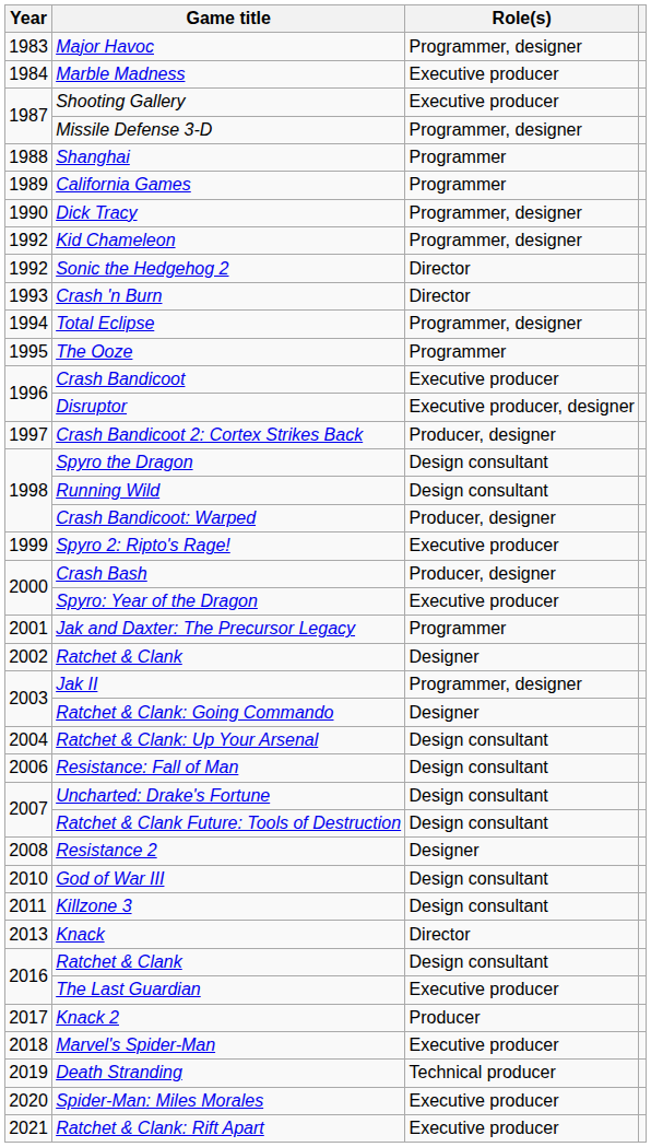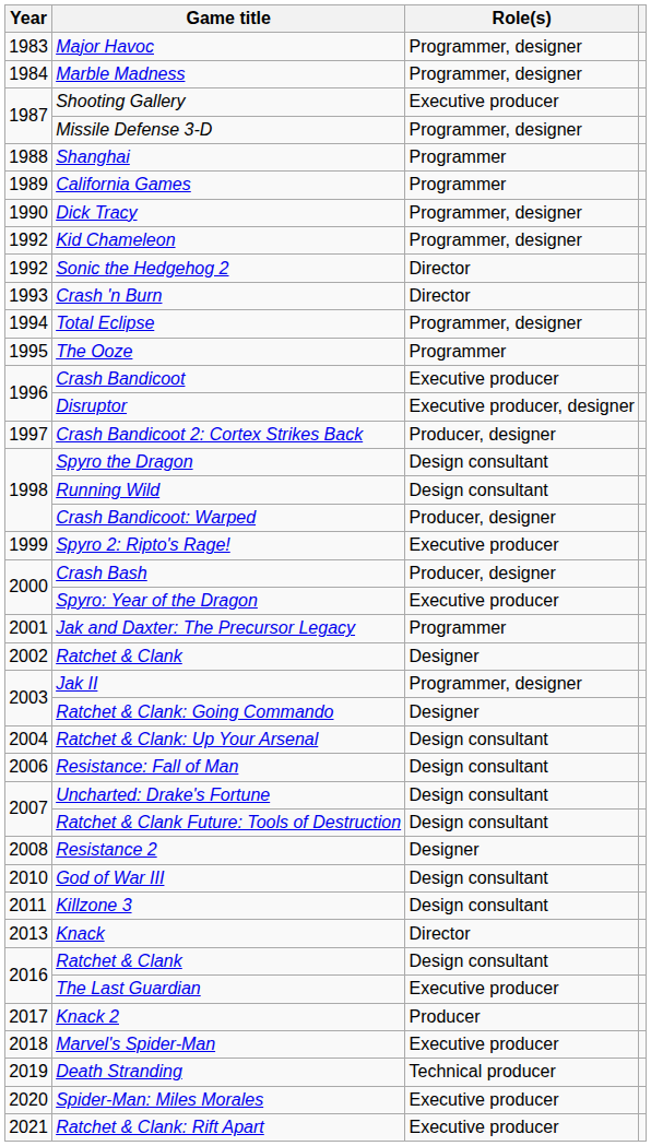Marble Madness | Role(s): Executive producer -> Programmer, designer
